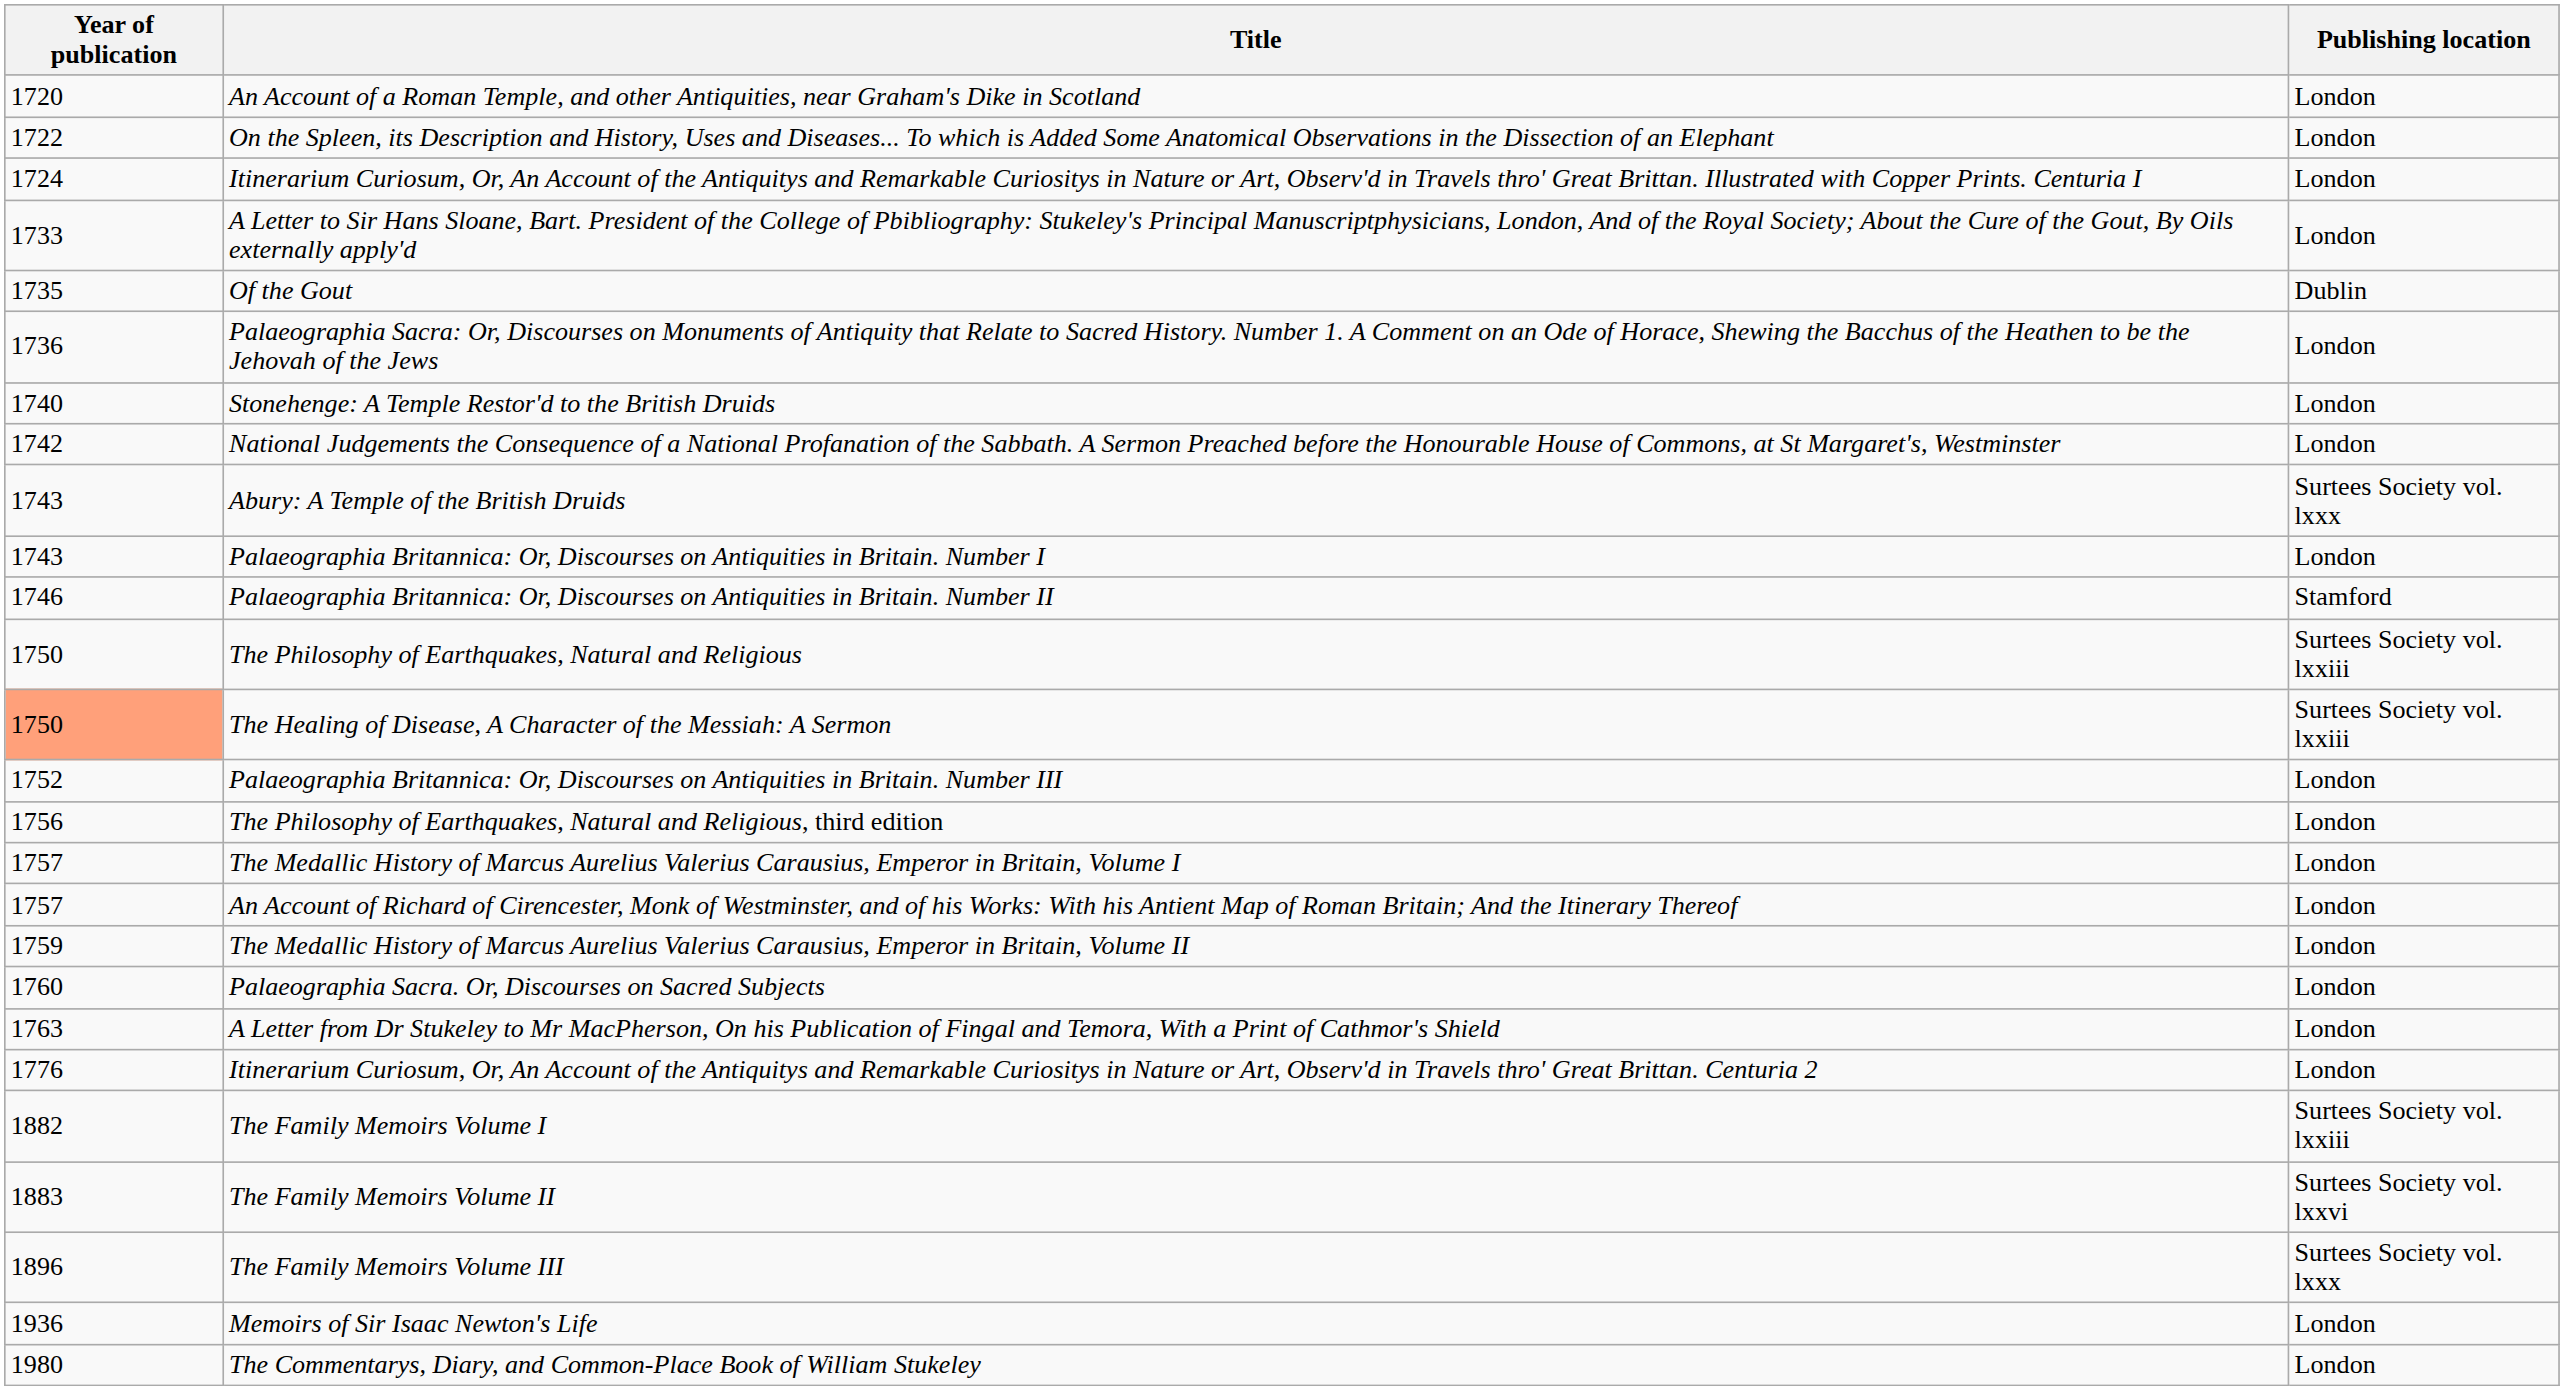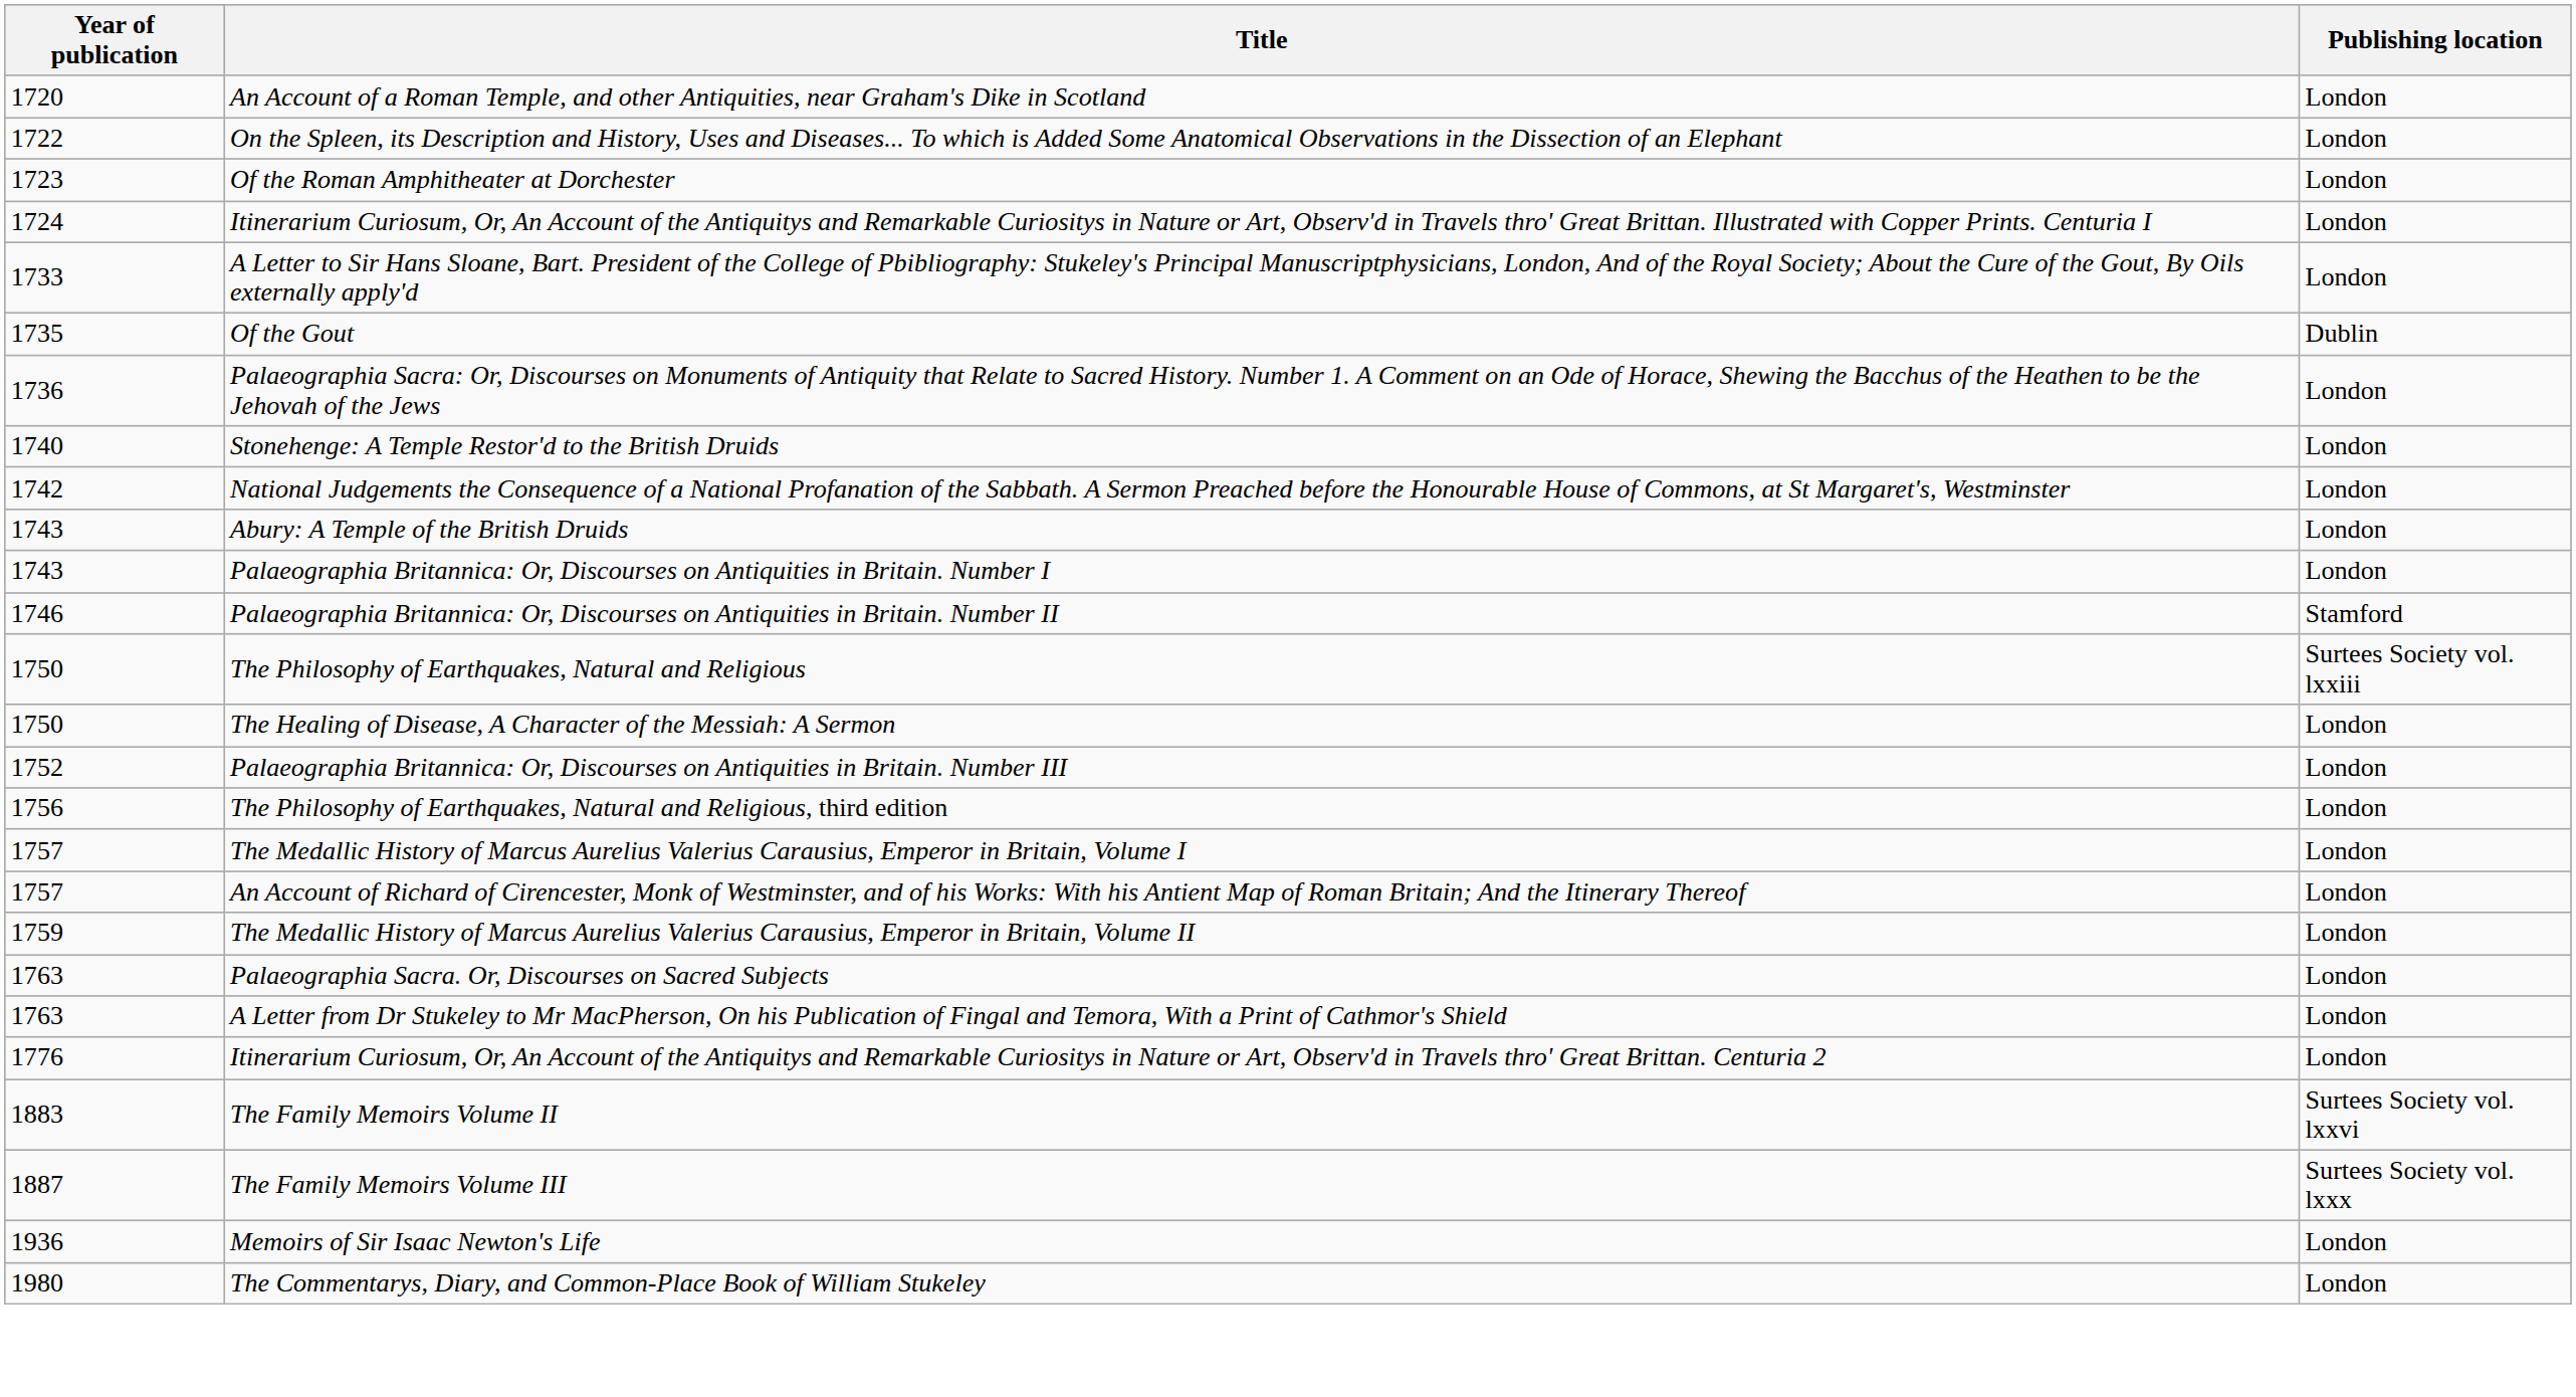+ row: 1723 | Of the Roman Amphitheater at Dorchester | London
Abury: A Temple of the British Druids | Publishing location: Surtees Society vol. lxxx -> London
The Healing of Disease, A Character of the Messiah: A Sermon | Year of publication: lightsalmon background -> no background
The Healing of Disease, A Character of the Messiah: A Sermon | Publishing location: Surtees Society vol. lxxiii -> London
Palaeographia Sacra. Or, Discourses on Sacred Subjects | Year of publication: 1760 -> 1763
- row: 1882 | The Family Memoirs Volume I | Surtees Society vol. lxxiii
The Family Memoirs Volume III | Year of publication: 1896 -> 1887
